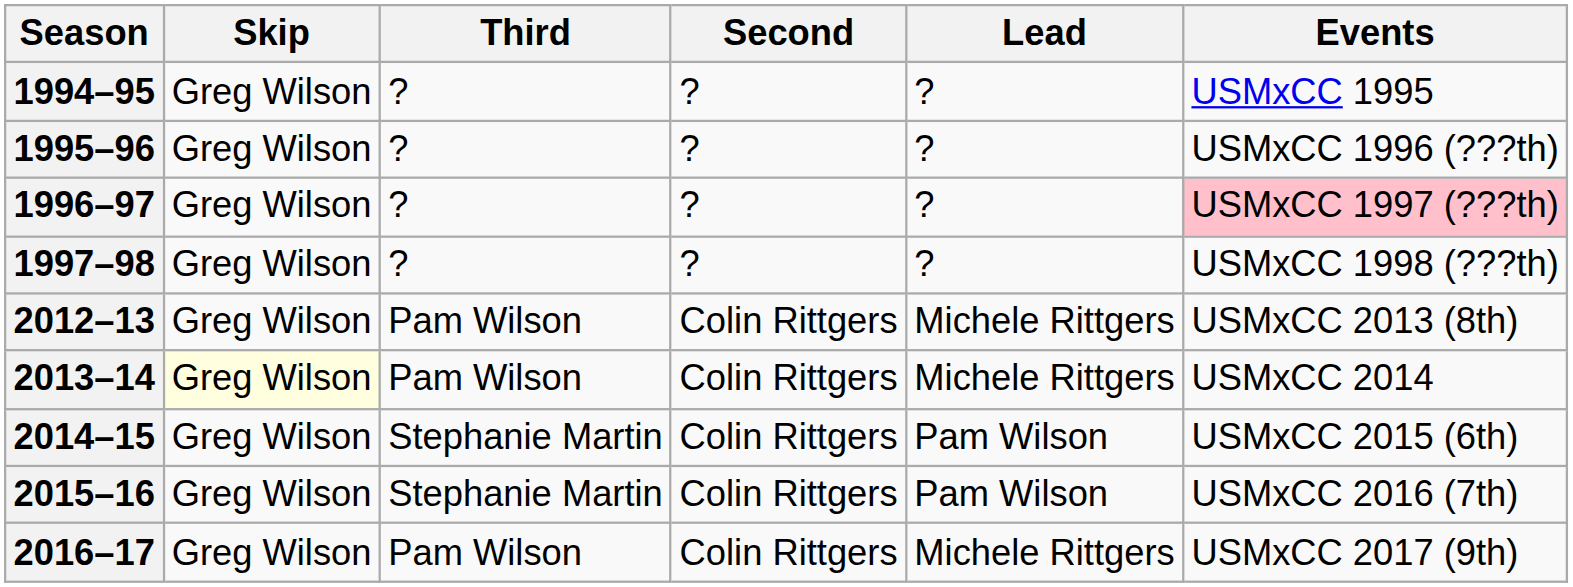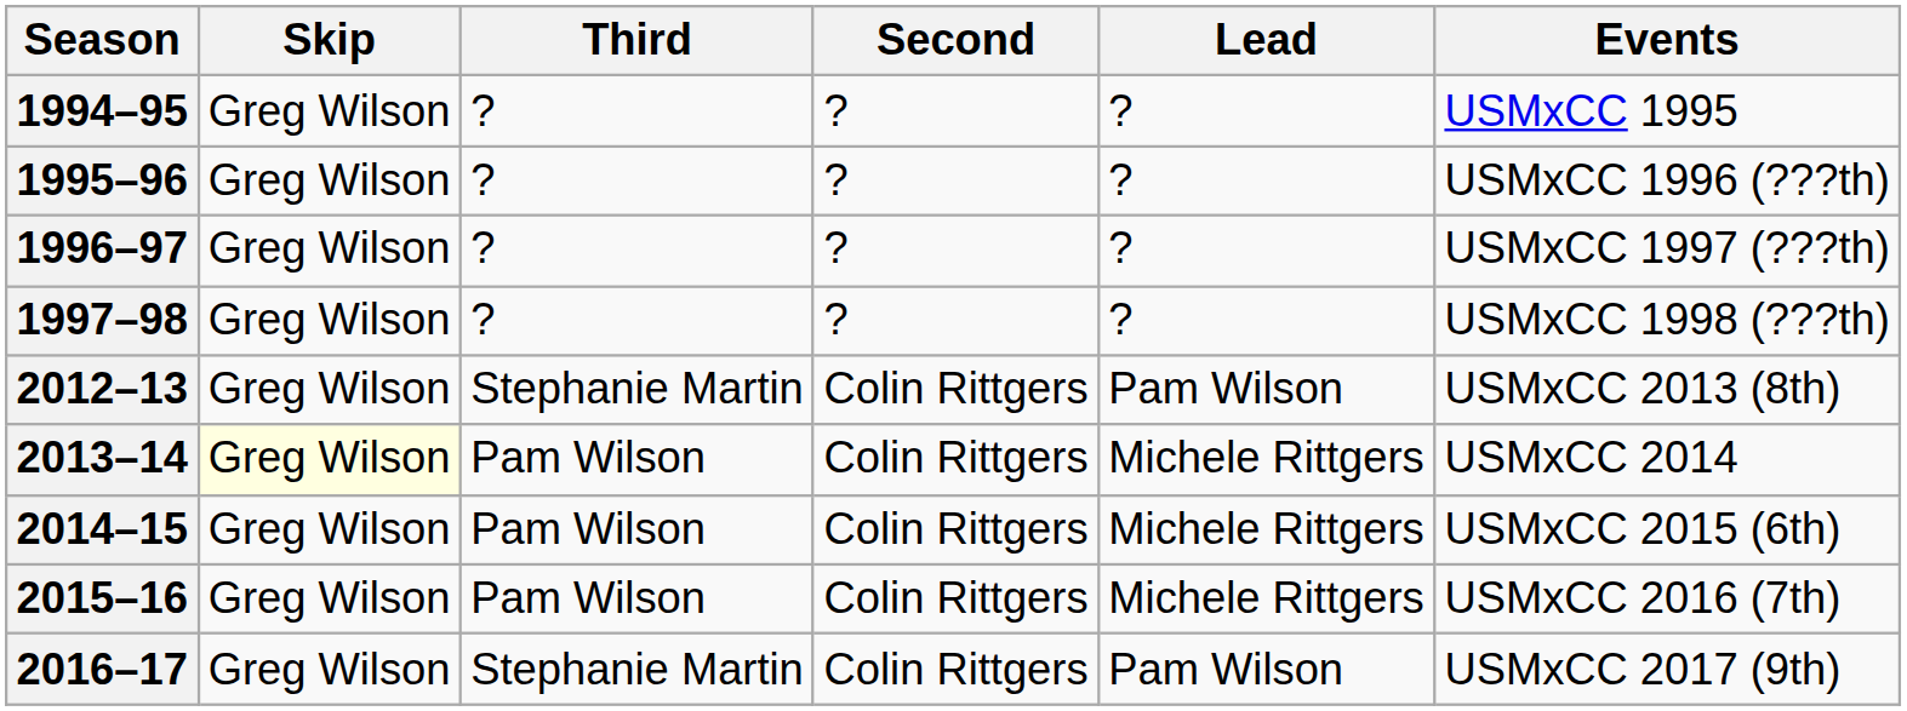1996–97 | Events: pink background -> no background
2012–13 | Third: Pam Wilson -> Stephanie Martin
2012–13 | Lead: Michele Rittgers -> Pam Wilson
2014–15 | Third: Stephanie Martin -> Pam Wilson
2014–15 | Lead: Pam Wilson -> Michele Rittgers
2015–16 | Third: Stephanie Martin -> Pam Wilson
2015–16 | Lead: Pam Wilson -> Michele Rittgers
2016–17 | Third: Pam Wilson -> Stephanie Martin
2016–17 | Lead: Michele Rittgers -> Pam Wilson
